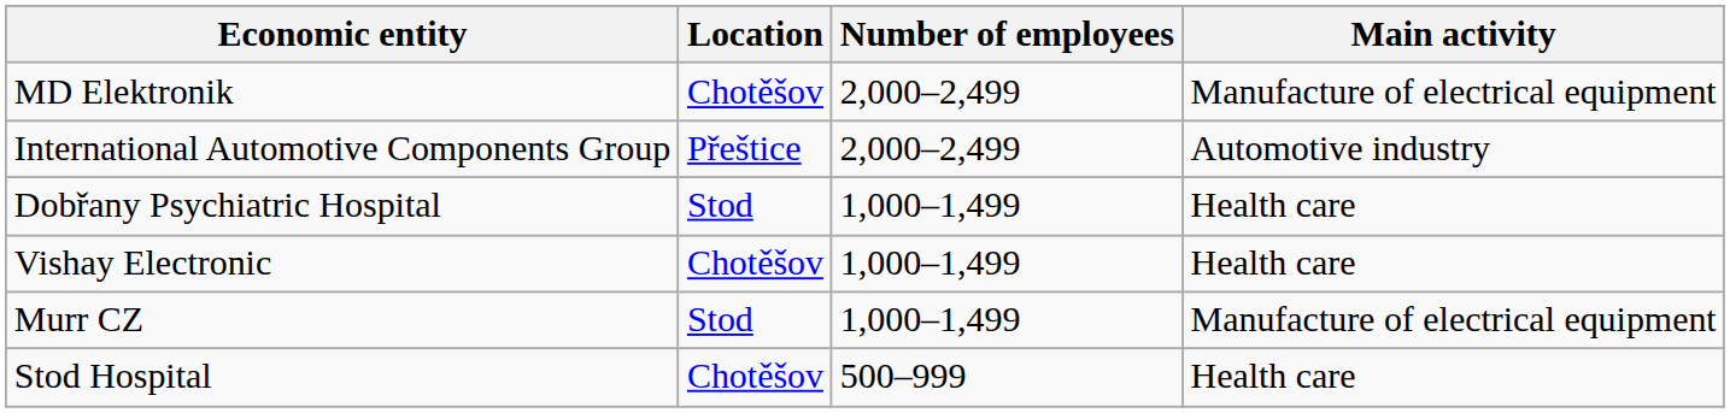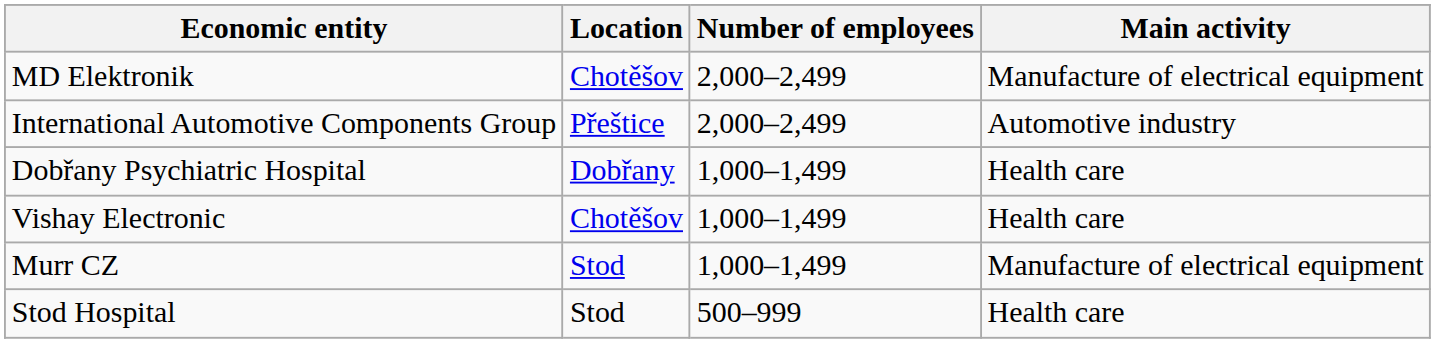Dobřany Psychiatric Hospital | Location: Stod -> Dobřany
Stod Hospital | Location: Chotěšov -> Stod
